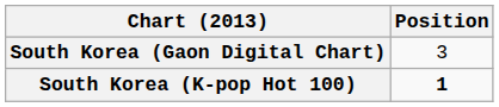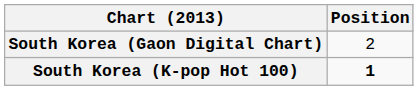South Korea (Gaon Digital Chart) | Position: 3 -> 2
